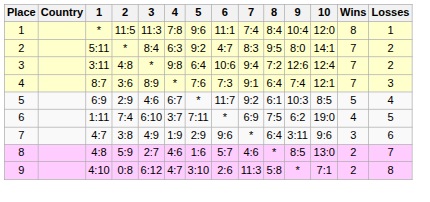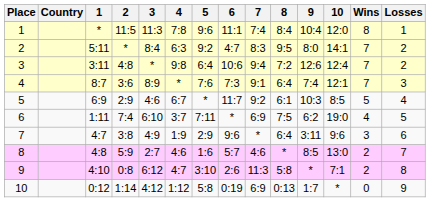+ row: 10 | 0:12 | 1:14 | 4:12 | 1:12 | 5:8 | 0:19 | 6:9 | 0:13 | 1:7 | * | 0 | 9
